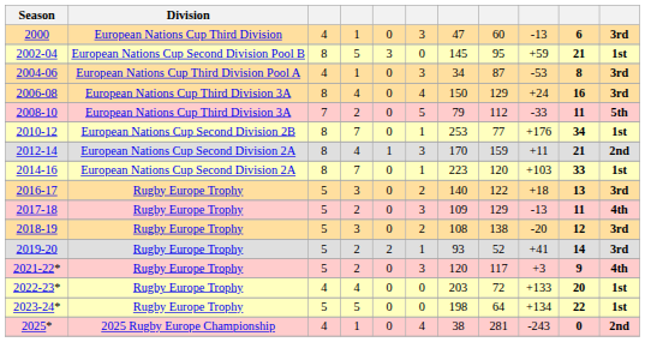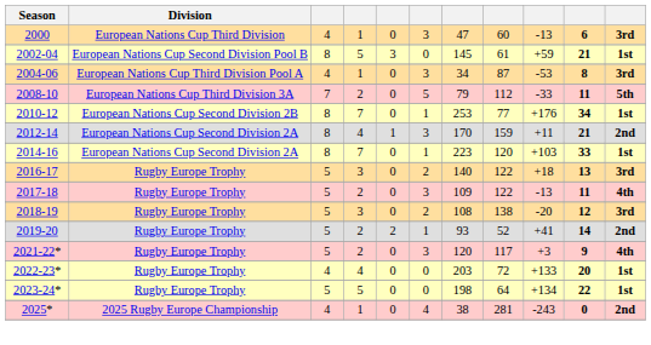2002-04 | column 8: 95 -> 61
- row: 2006-08 | European Nations Cup Third Division 3A | 8 | 4 | 0 | 4 | 150 | 129 | +24 | 16 | 3rd
2017-18 | column 8: 129 -> 122
2019-20 | column 11: 3rd -> 2nd
